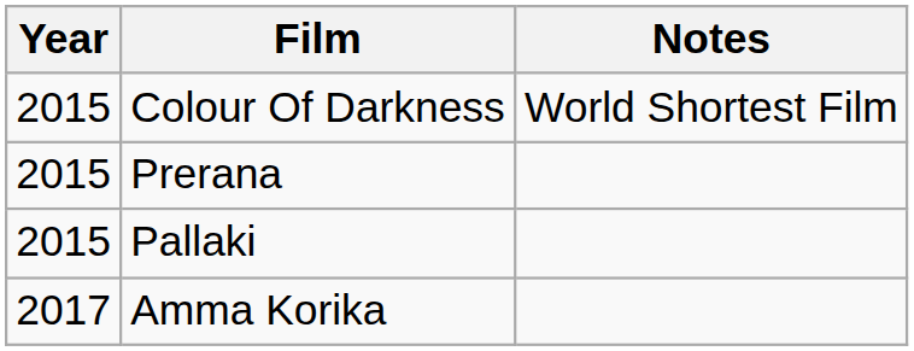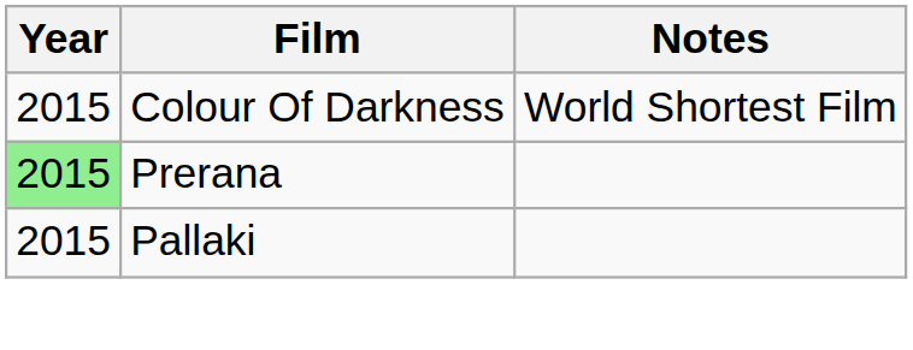Prerana | Year: no background -> lightgreen background
- row: 2017 | Amma Korika
